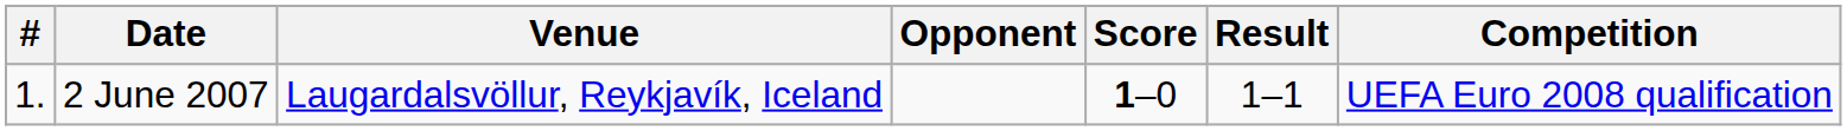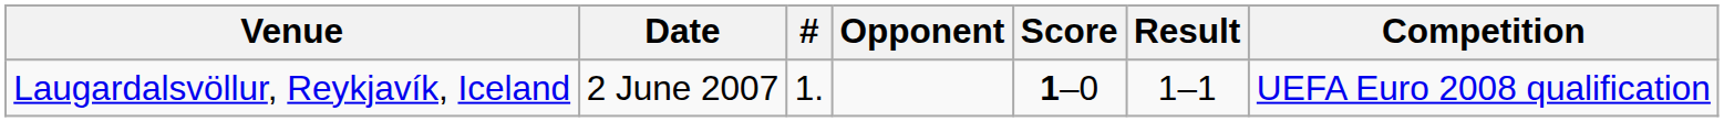columns swapped: # <-> Venue
